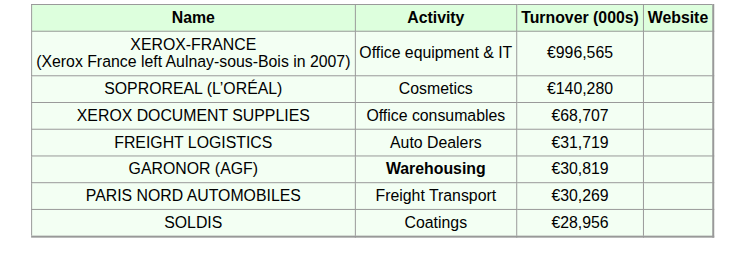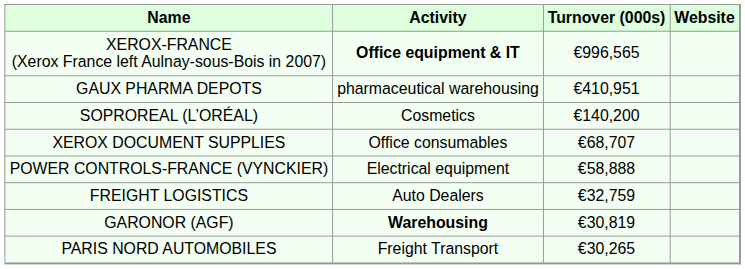XEROX-FRANCE (Xerox France left Aulnay-sous-Bois in 2007) | Activity: normal -> bold
+ row: GAUX PHARMA DEPOTS | pharmaceutical warehousing | €410,951
SOPROREAL (L’ORÉAL) | Turnover (000s): €140,280 -> €140,200
+ row: POWER CONTROLS-FRANCE (VYNCKIER) | Electrical equipment | €58,888
FREIGHT LOGISTICS | Turnover (000s): €31,719 -> €32,759
PARIS NORD AUTOMOBILES | Turnover (000s): €30,269 -> €30,265
- row: SOLDIS | Coatings | €28,956
